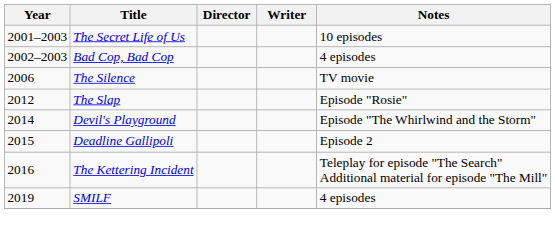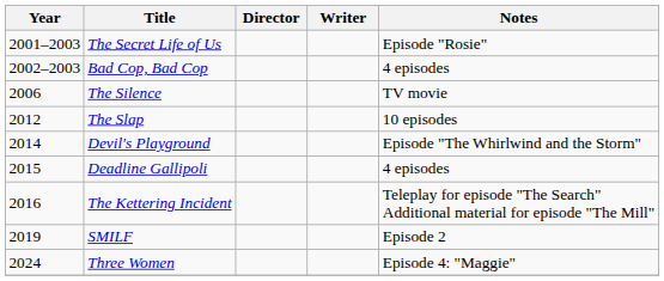The Secret Life of Us | Notes: 10 episodes -> Episode "Rosie"
The Slap | Notes: Episode "Rosie" -> 10 episodes
Deadline Gallipoli | Notes: Episode 2 -> 4 episodes
SMILF | Notes: 4 episodes -> Episode 2
+ row: 2024 | Three Women | Episode 4: "Maggie"
